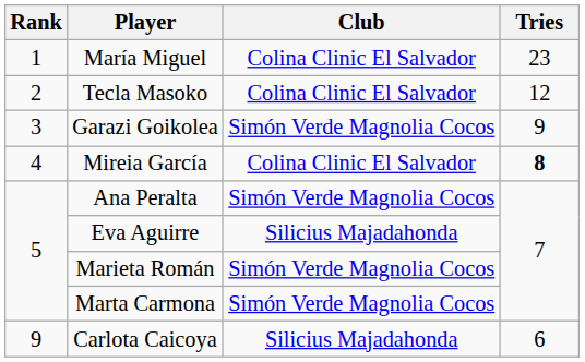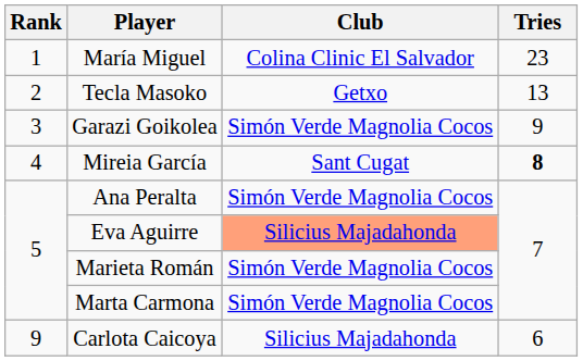Tecla Masoko | Club: Colina Clinic El Salvador -> Getxo
Tecla Masoko | Tries: 12 -> 13
Mireia García | Club: Colina Clinic El Salvador -> Sant Cugat
Eva Aguirre | Club: no background -> lightsalmon background
